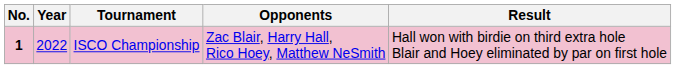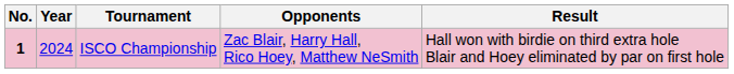ISCO Championship | Year: 2022 -> 2024
